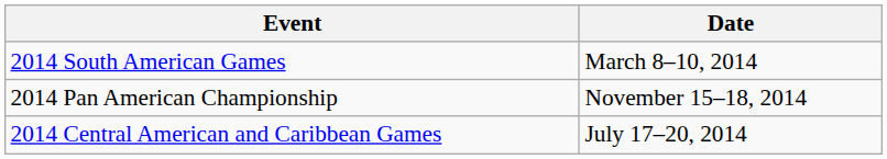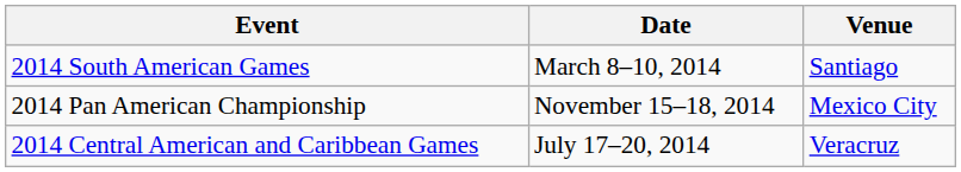+ column: Venue | Santiago | Mexico City | Veracruz
